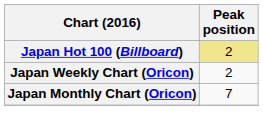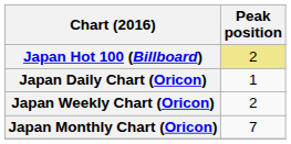+ row: Japan Daily Chart (Oricon) | 1
